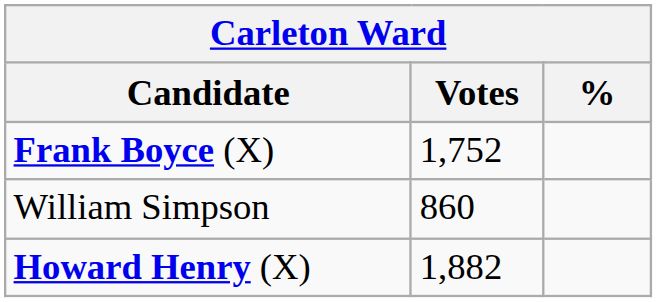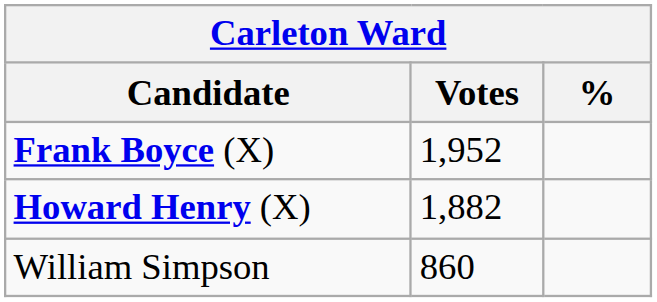Frank Boyce (X) | Votes: 1,752 -> 1,952
rows swapped: Howard Henry (X) <-> William Simpson
